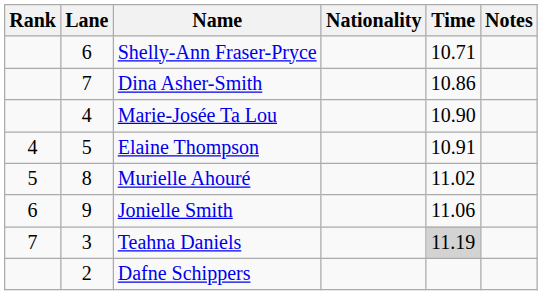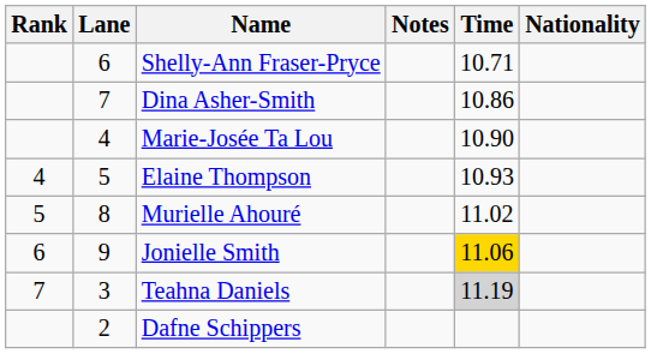columns swapped: Nationality <-> Notes
Elaine Thompson | Time: 10.91 -> 10.93
Jonielle Smith | Time: no background -> gold background
